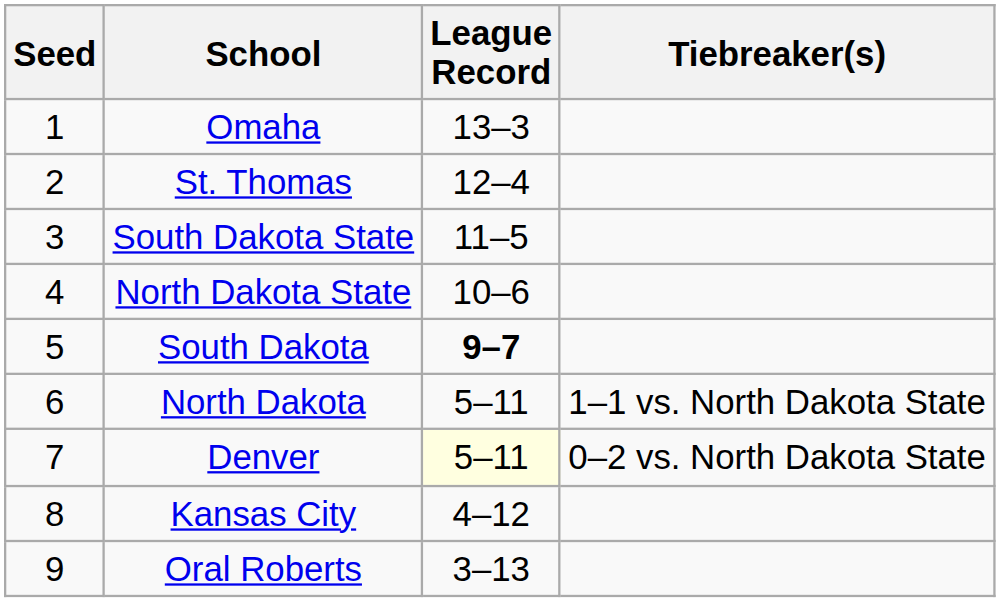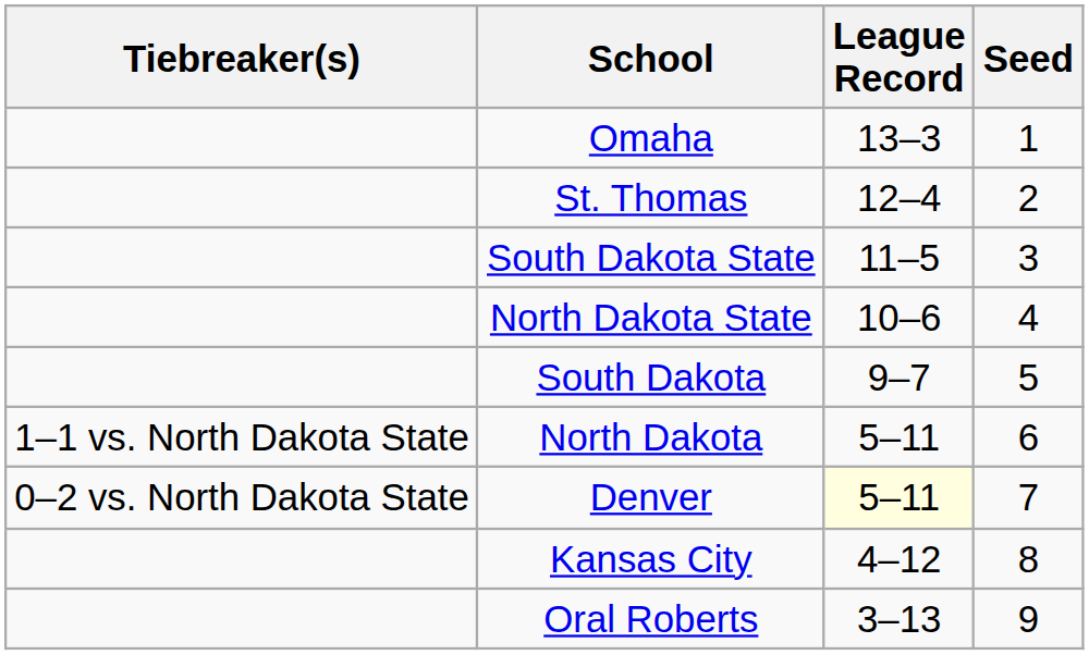columns swapped: Seed <-> Tiebreaker(s)
South Dakota | League Record: bold -> normal
